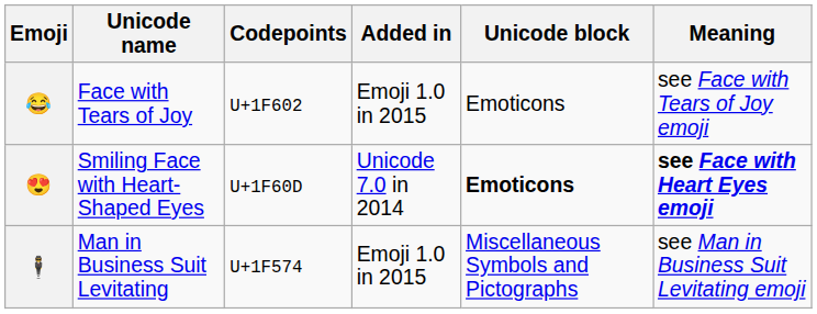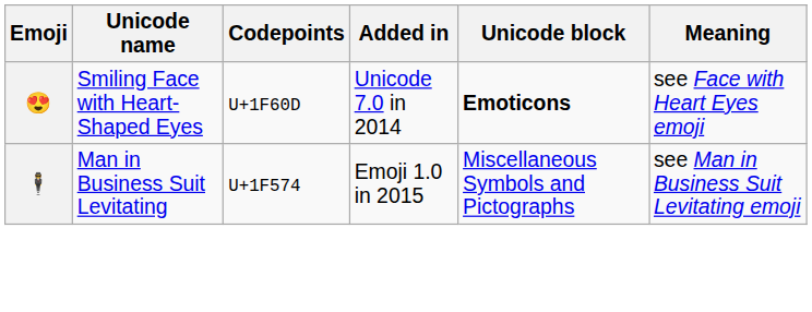- row: 😂 | Face with Tears of Joy | U+1F602 | Emoji 1.0 in 2015 | Emoticons | see Face with Tears of Joy emoji
😍 | Meaning: bold -> normal
